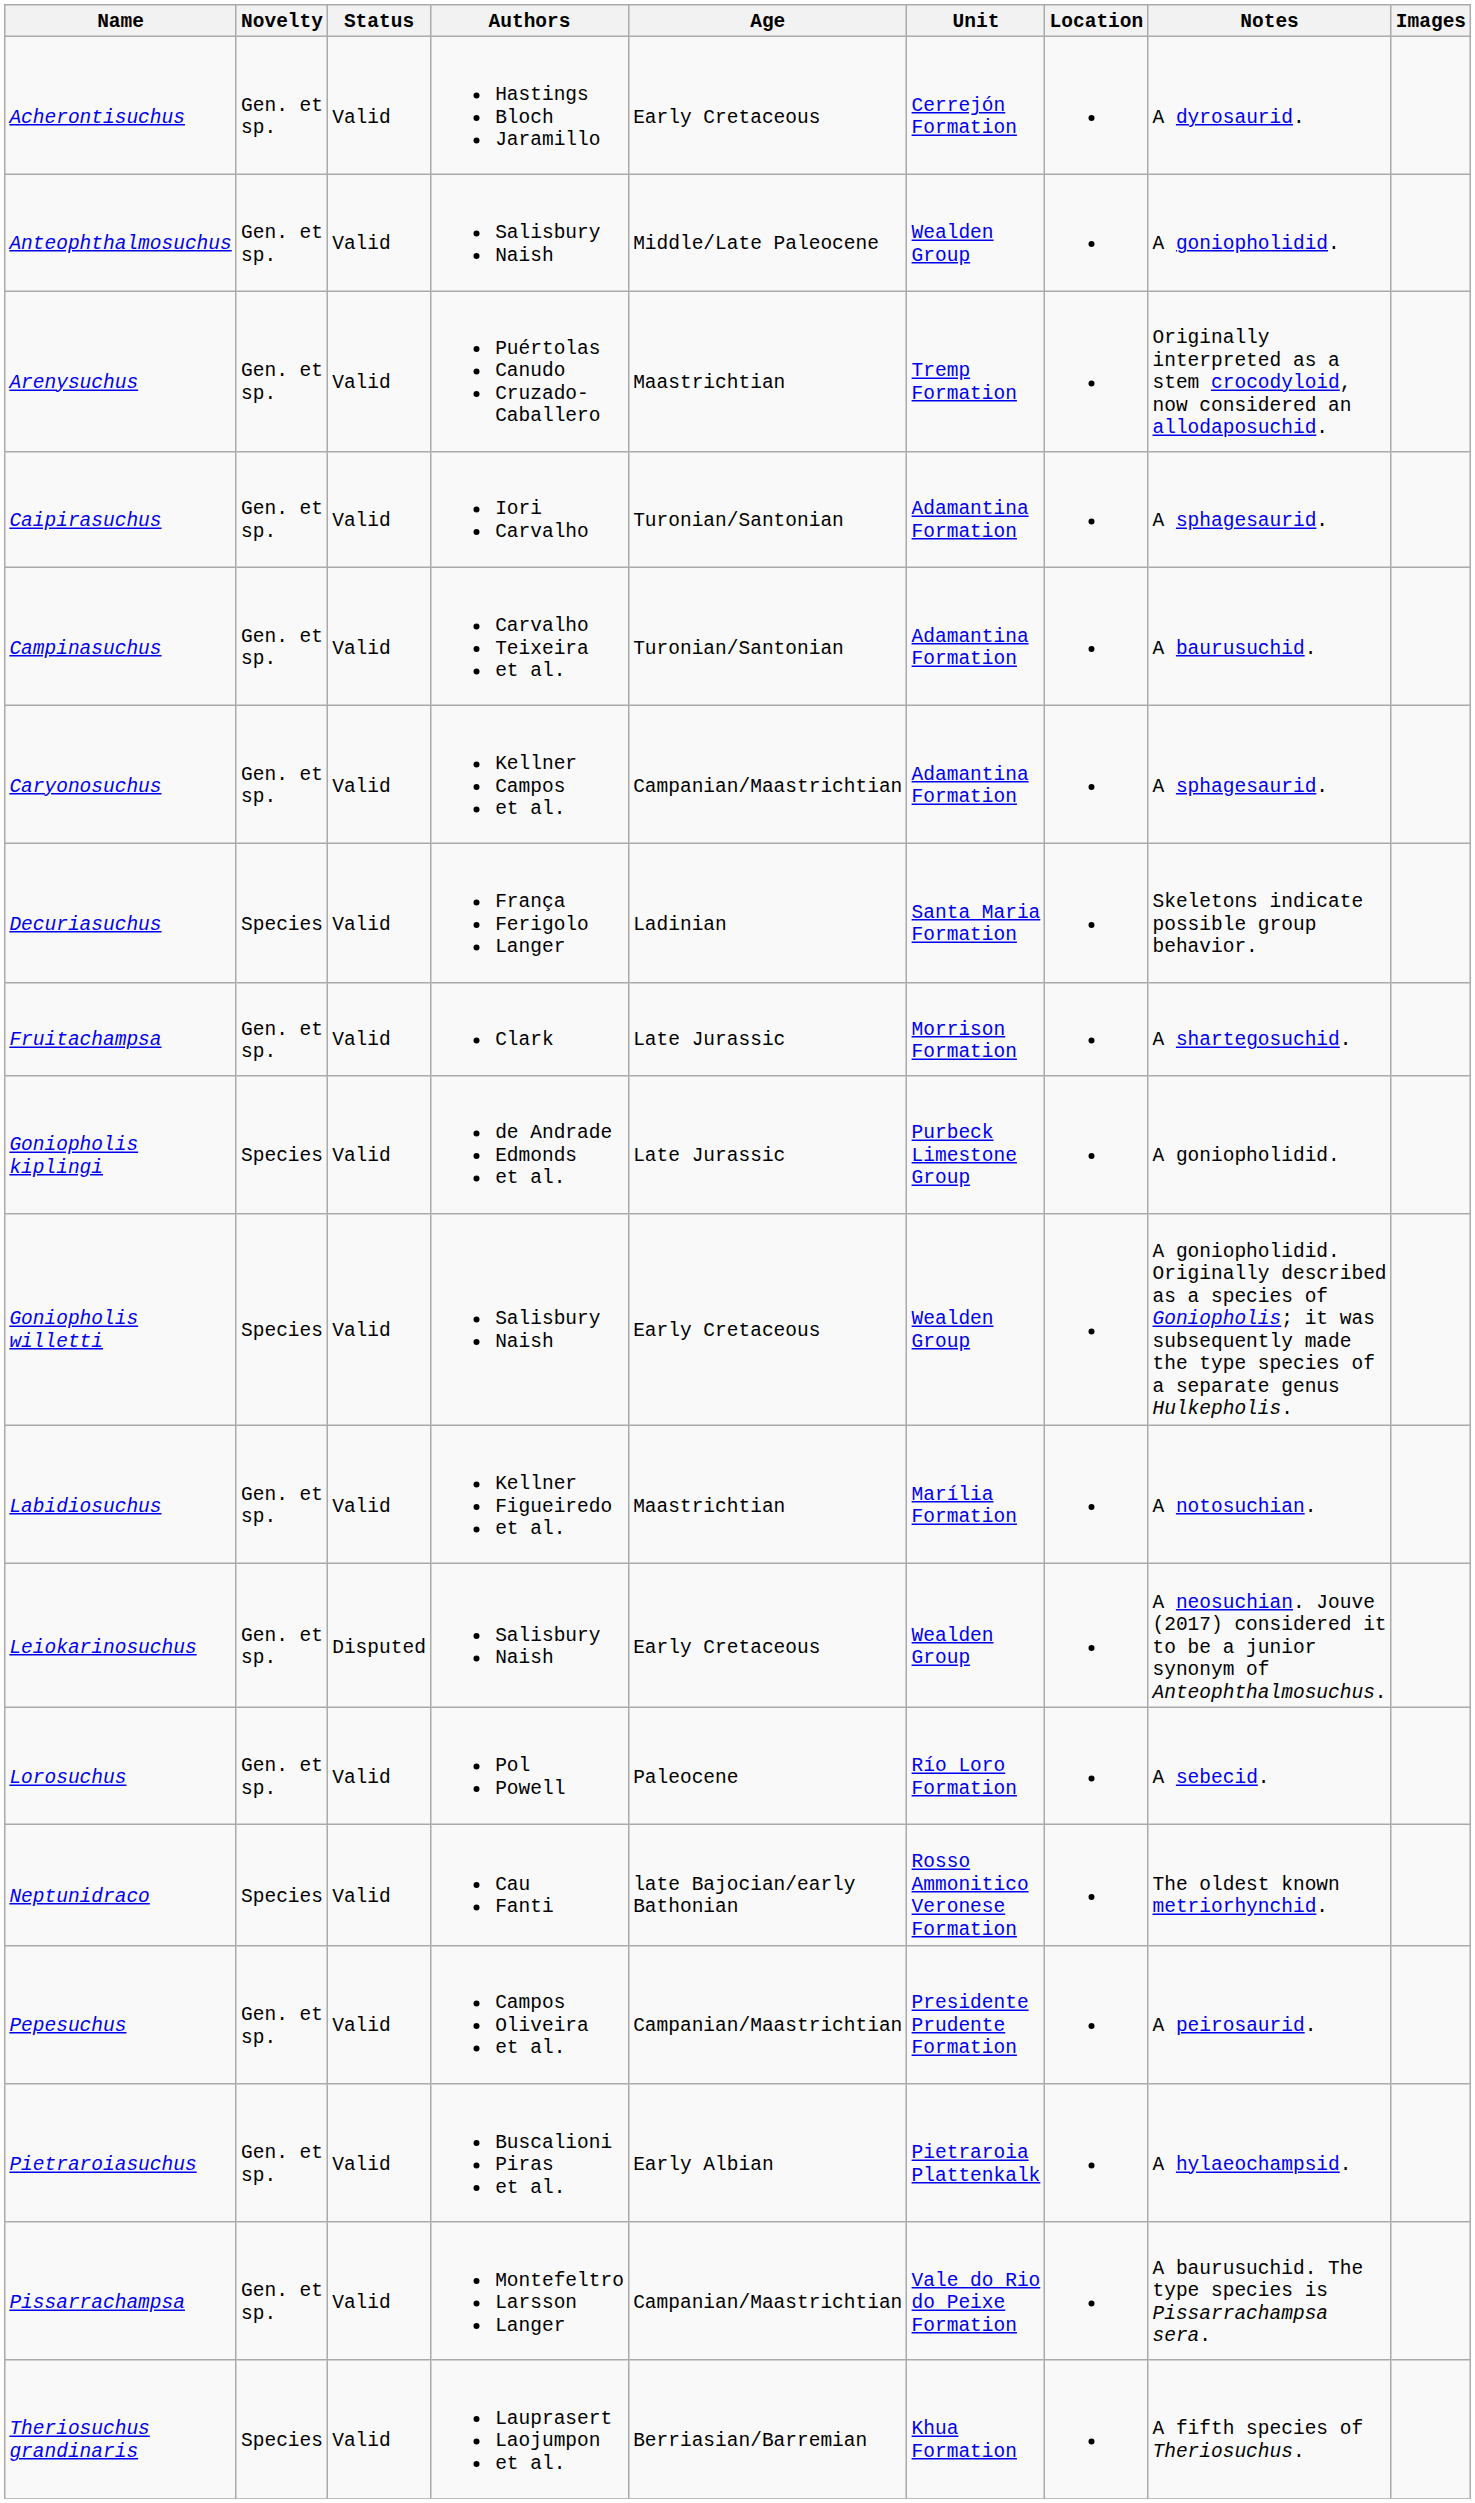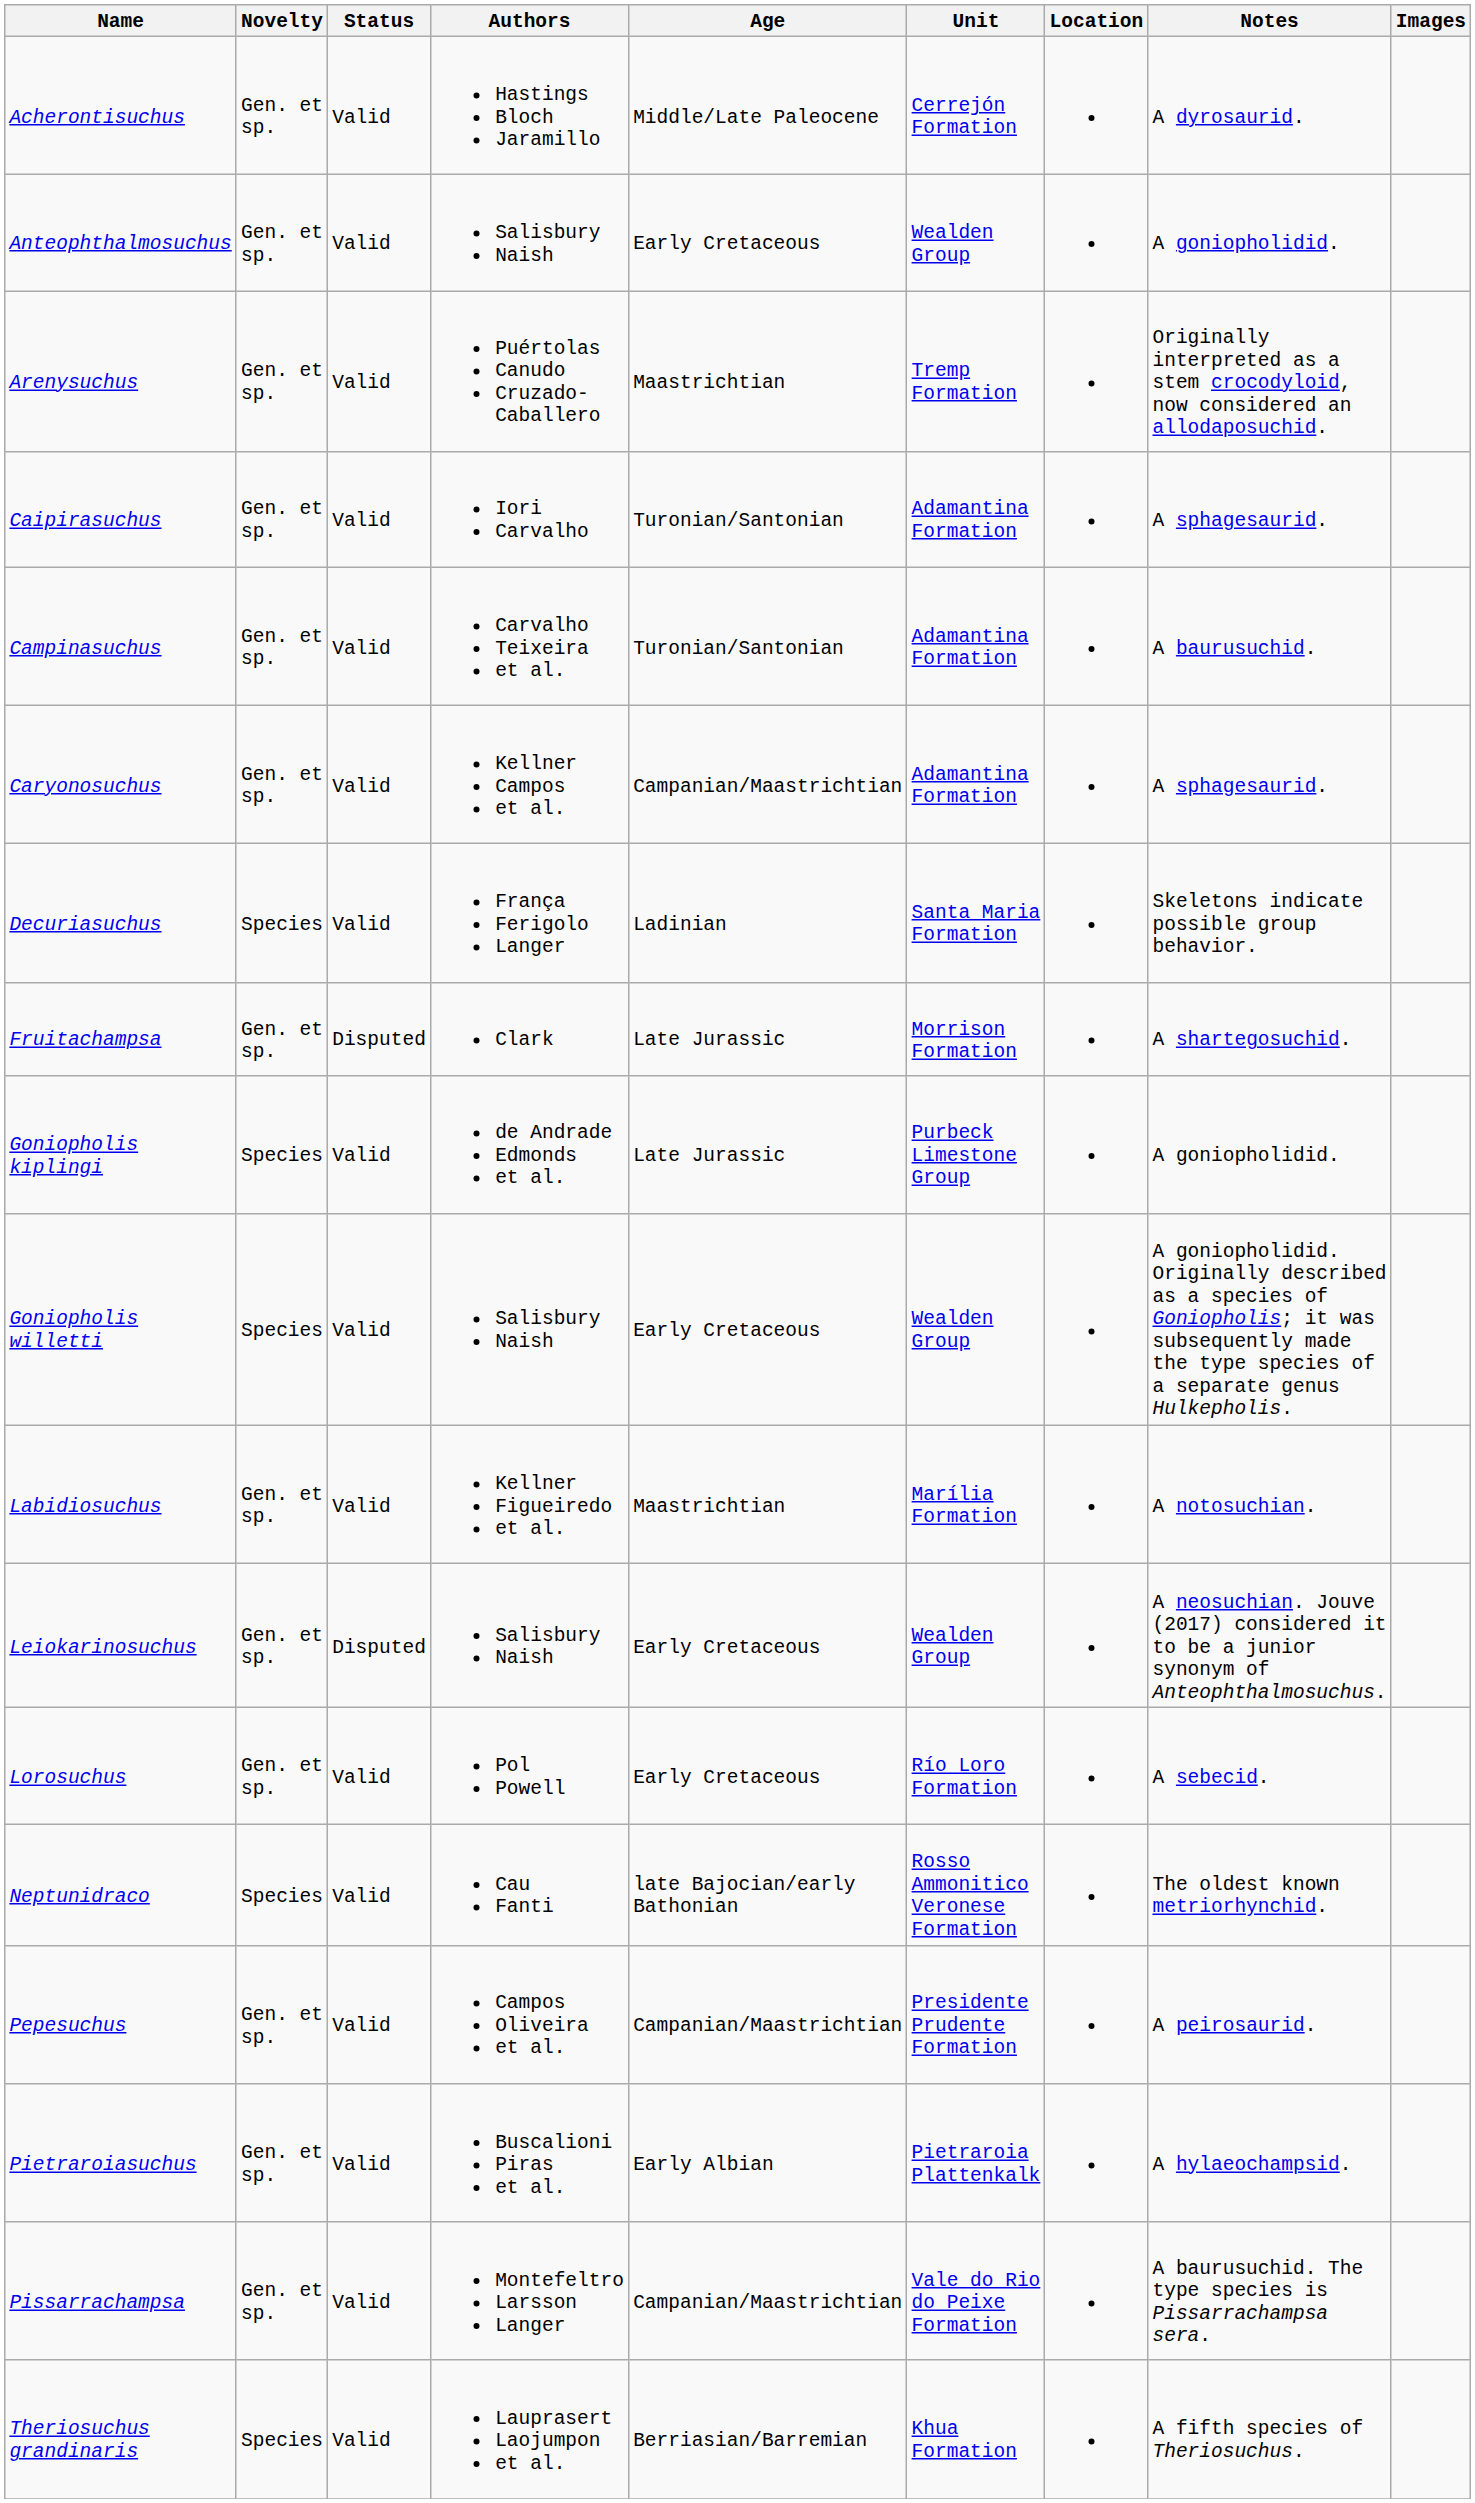Acherontisuchus | Age: Early Cretaceous -> Middle/Late Paleocene
Anteophthalmosuchus | Age: Middle/Late Paleocene -> Early Cretaceous
Fruitachampsa | Status: Valid -> Disputed
Lorosuchus | Age: Paleocene -> Early Cretaceous
